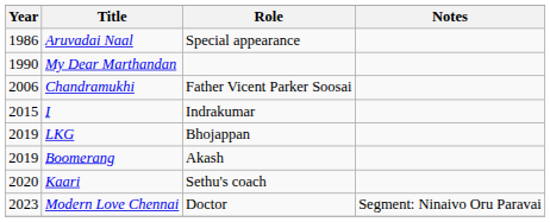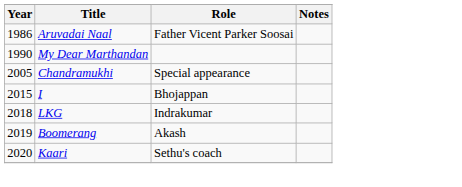Aruvadai Naal | Role: Special appearance -> Father Vicent Parker Soosai
Chandramukhi | Year: 2006 -> 2005
Chandramukhi | Role: Father Vicent Parker Soosai -> Special appearance
I | Role: Indrakumar -> Bhojappan
LKG | Year: 2019 -> 2018
LKG | Role: Bhojappan -> Indrakumar
- row: 2023 | Modern Love Chennai | Doctor | Segment: Ninaivo Oru Paravai
